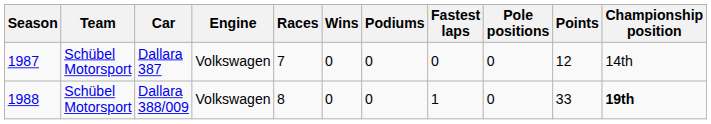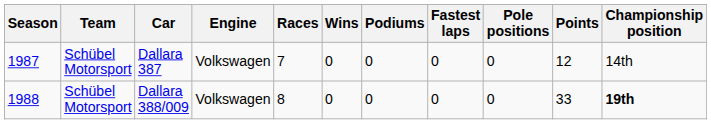Dallara 388/009 | Fastest laps: 1 -> 0
